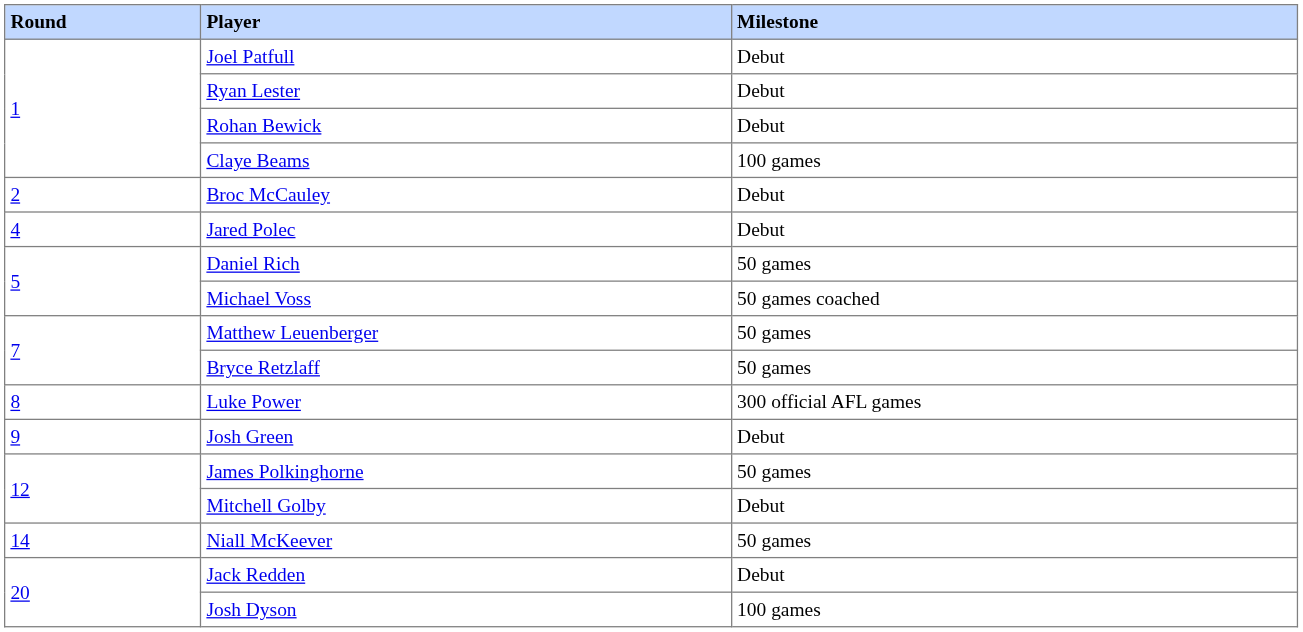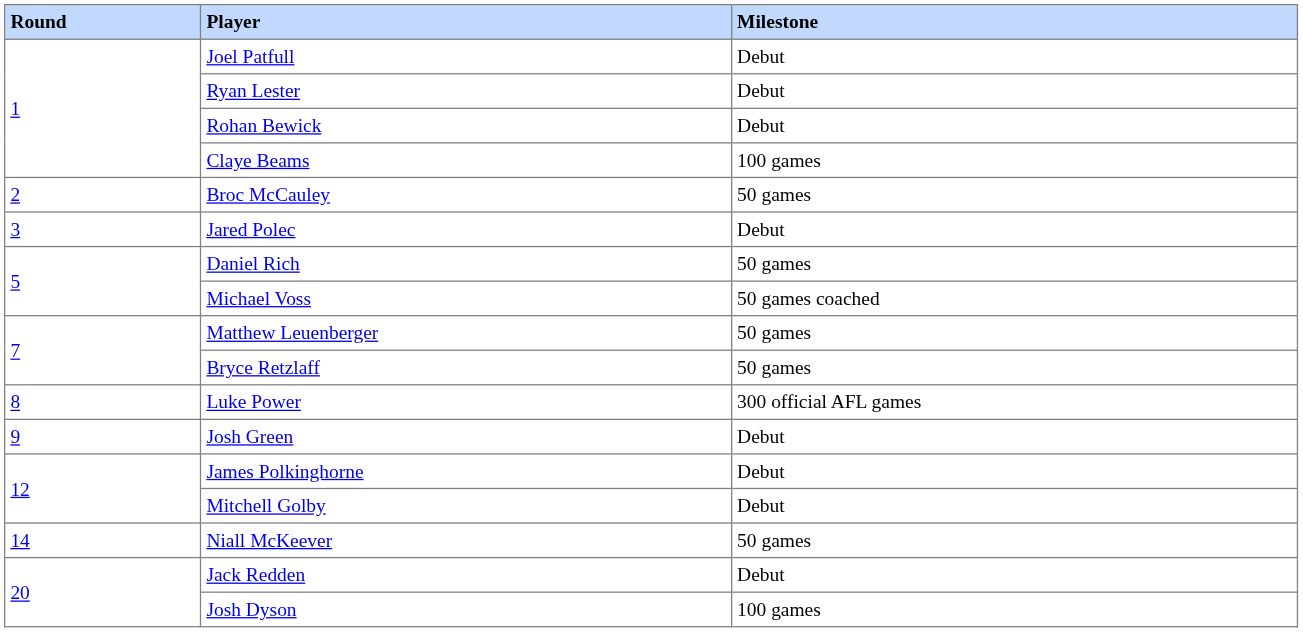Broc McCauley | Milestone: Debut -> 50 games
Jared Polec | Round: 4 -> 3
James Polkinghorne | Milestone: 50 games -> Debut
